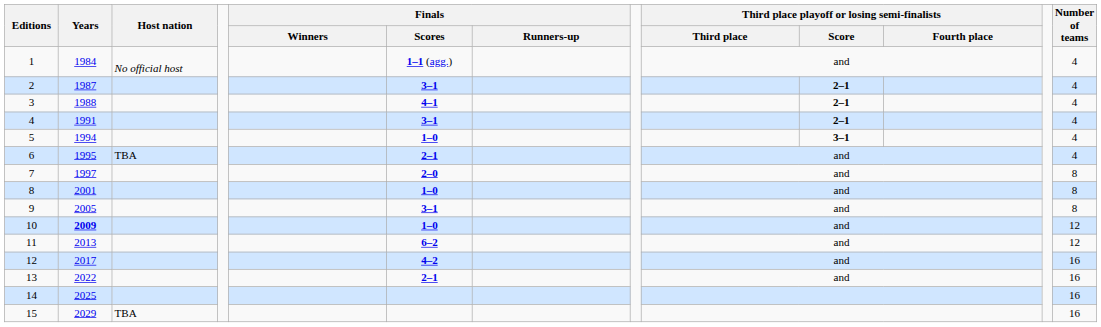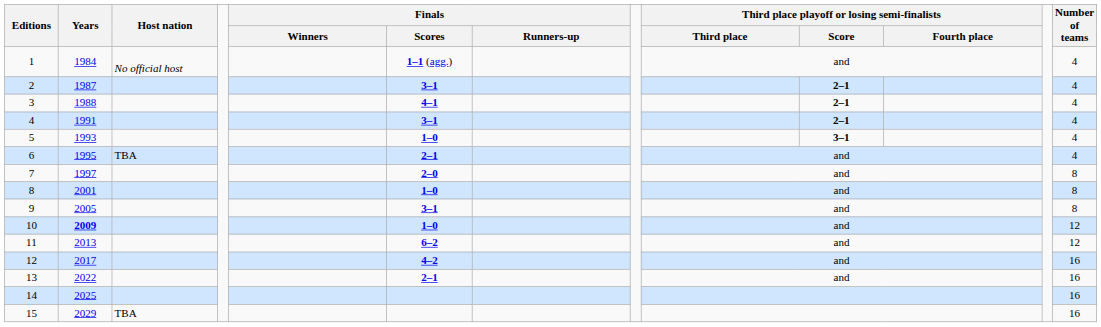5 | Years: 1994 -> 1993
